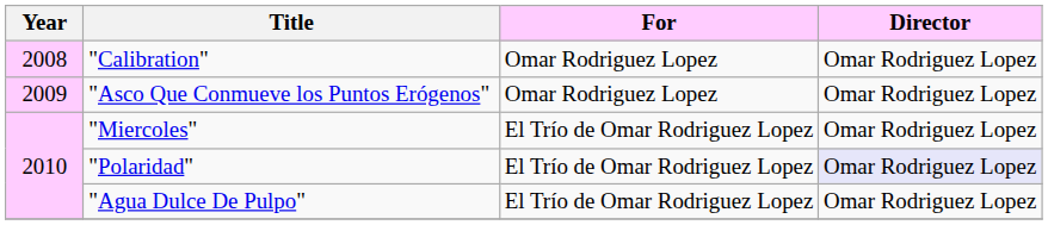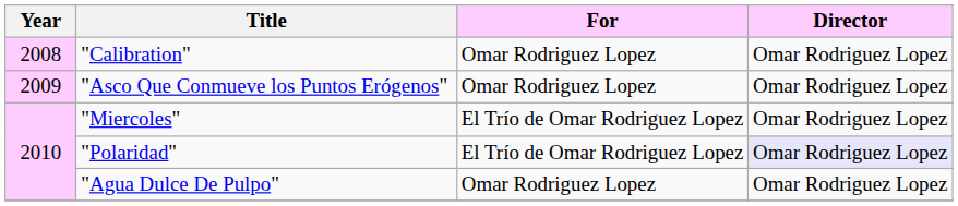"Agua Dulce De Pulpo" | For: El Trío de Omar Rodriguez Lopez -> Omar Rodriguez Lopez
